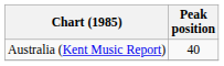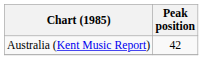Australia (Kent Music Report) | Peak position: 40 -> 42
